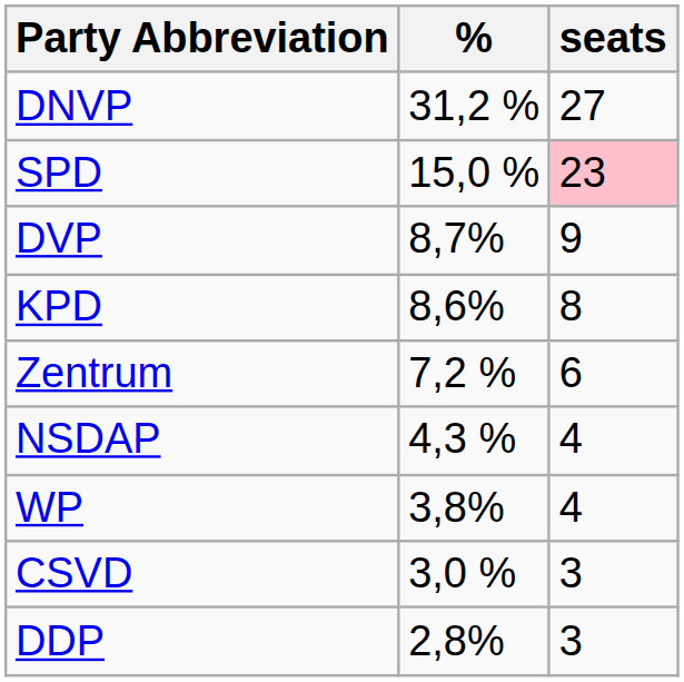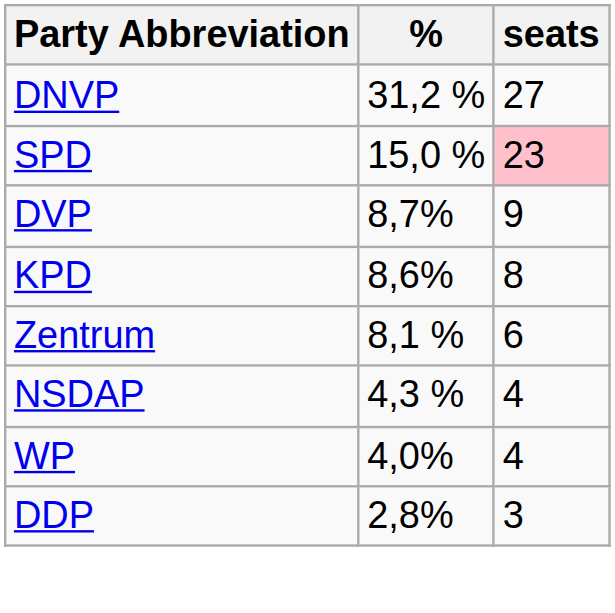Zentrum | %: 7,2 % -> 8,1 %
WP | %: 3,8% -> 4,0%
- row: CSVD | 3,0 % | 3
